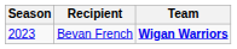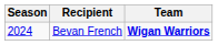Bevan French | Season: 2023 -> 2024
